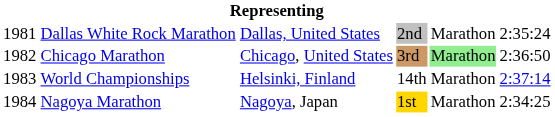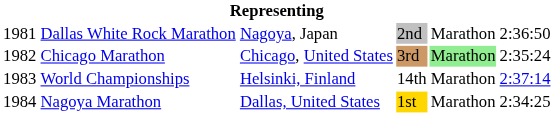Dallas White Rock Marathon | column 3: Dallas, United States -> Nagoya, Japan
Dallas White Rock Marathon | column 6: 2:35:24 -> 2:36:50
Chicago Marathon | column 6: 2:36:50 -> 2:35:24
Nagoya Marathon | column 3: Nagoya, Japan -> Dallas, United States
